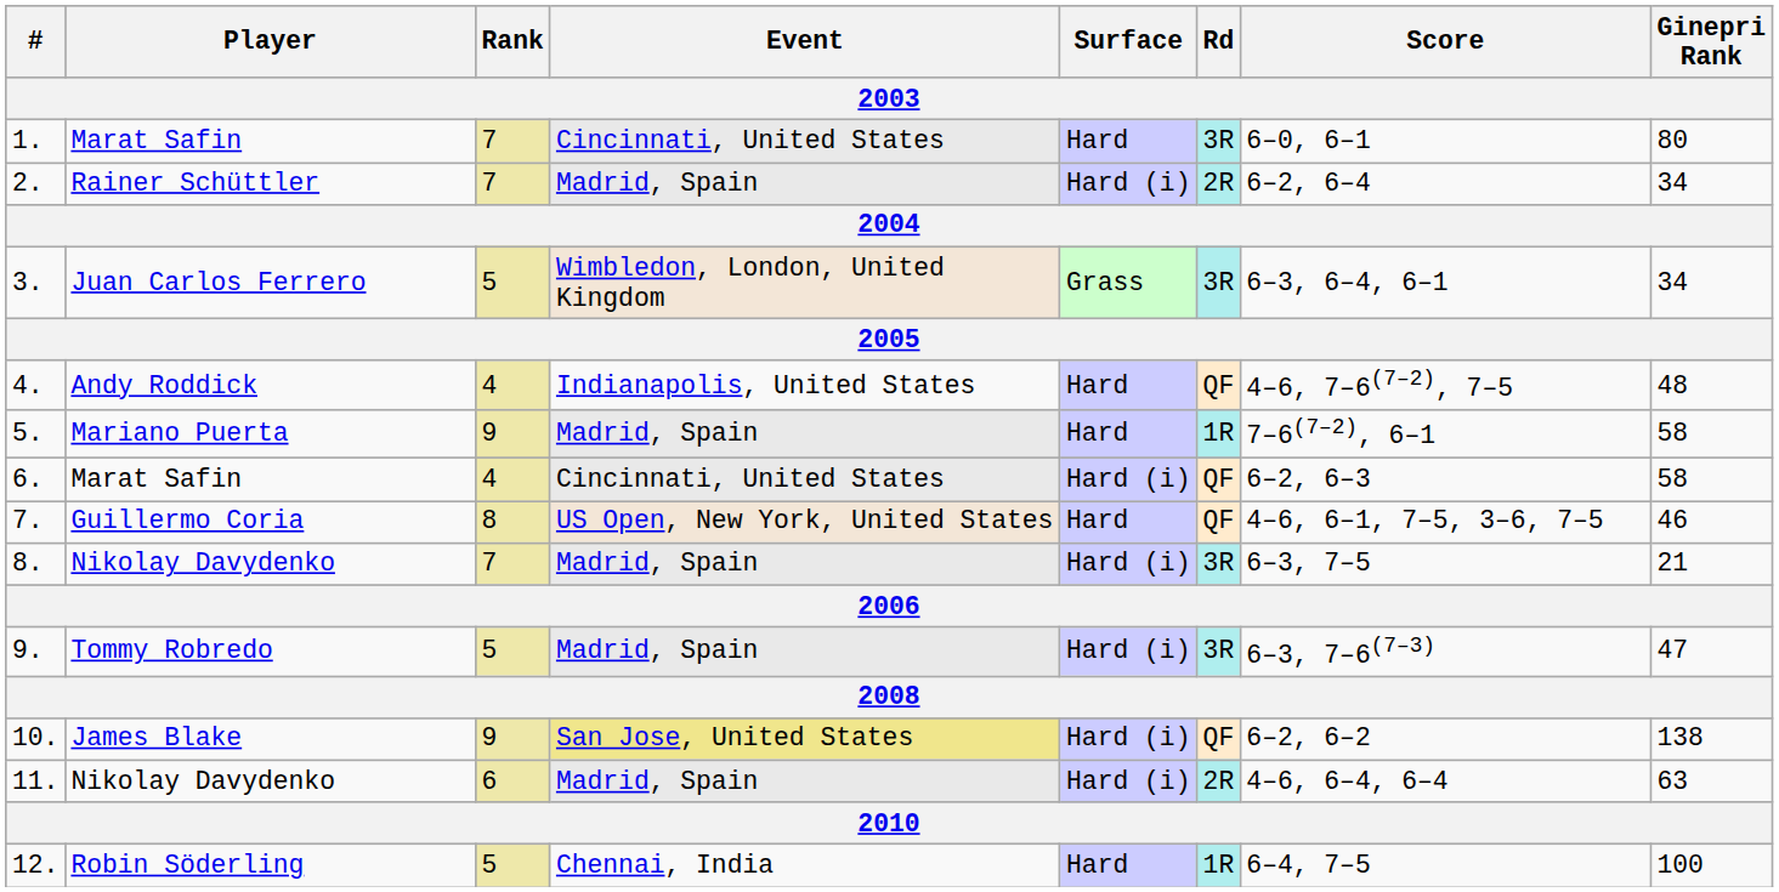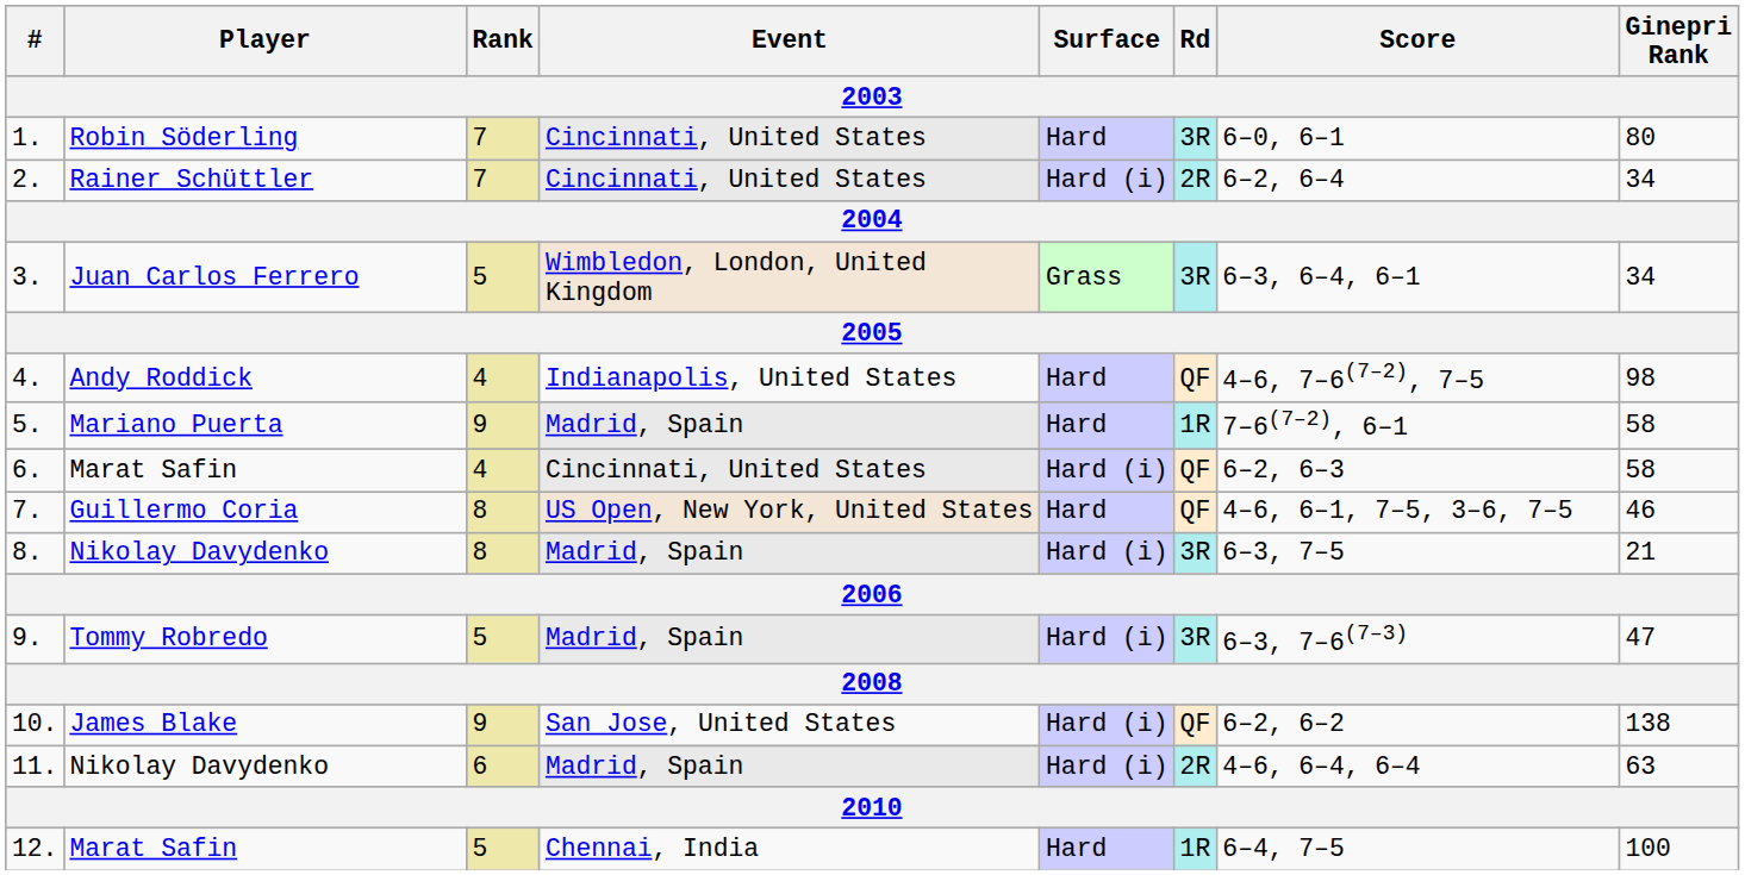1. | Player: Marat Safin -> Robin Söderling
2. | Event: Madrid, Spain -> Cincinnati, United States
4. | Ginepri Rank: 48 -> 98
8. | Rank: 7 -> 8
10. | Event: khaki background -> no background
12. | Player: Robin Söderling -> Marat Safin
